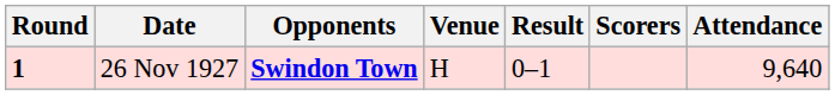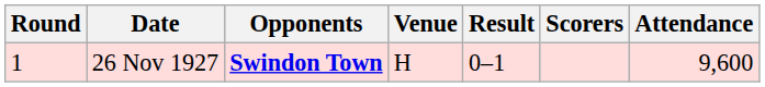26 Nov 1927 | Round: bold -> normal
26 Nov 1927 | Attendance: 9,640 -> 9,600
